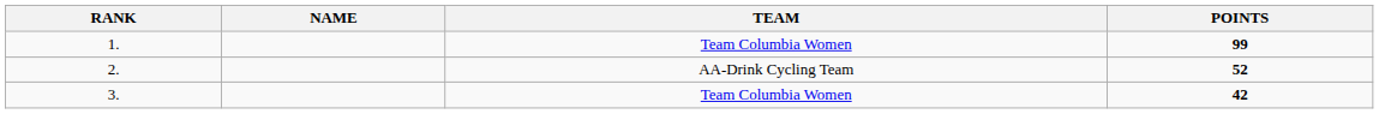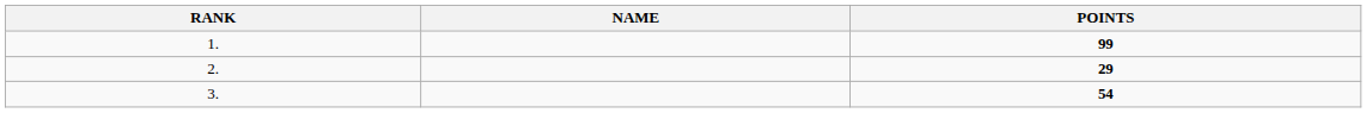- column: TEAM | Team Columbia Women | AA-Drink Cycling Team | Team Columbia Women
2. | POINTS: 52 -> 29
3. | POINTS: 42 -> 54
